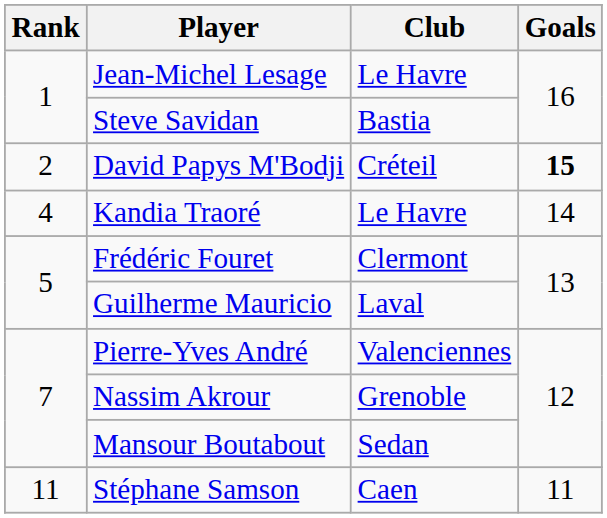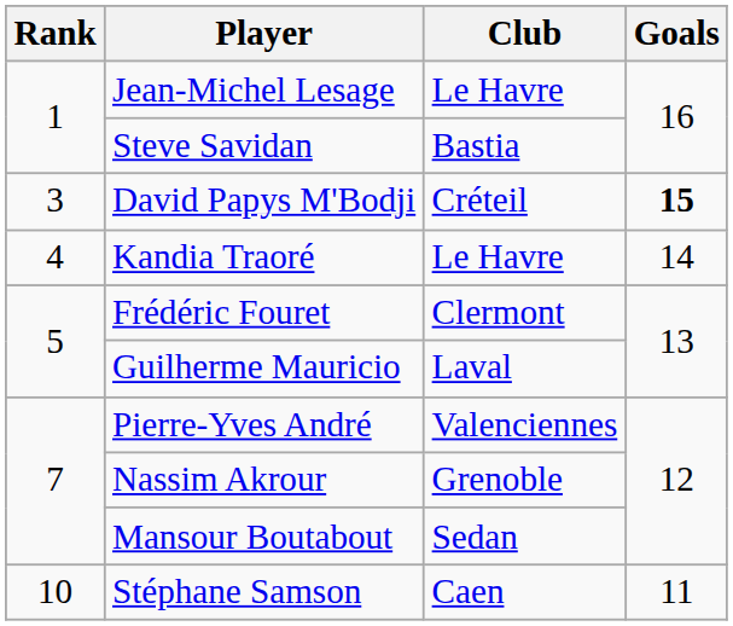David Papys M'Bodji | Rank: 2 -> 3
Stéphane Samson | Rank: 11 -> 10
